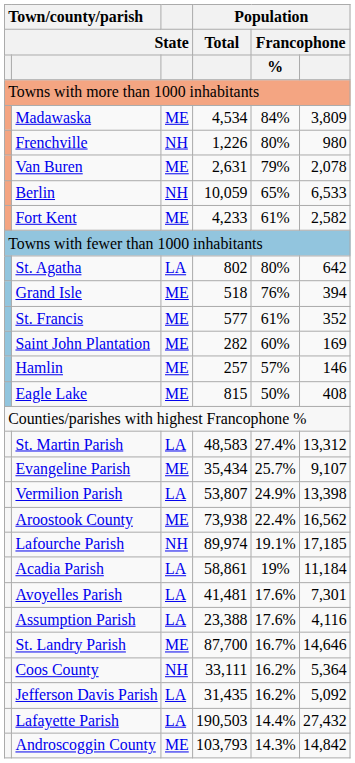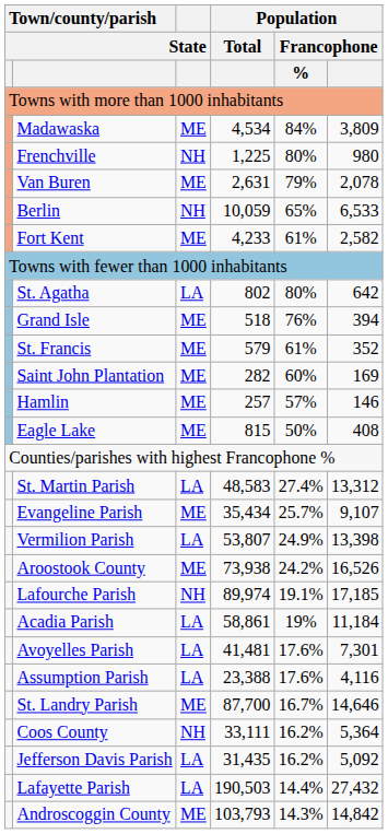Frenchville | Population / Total: 1,226 -> 1,225
St. Francis | Population / Total: 577 -> 579
Aroostook County | Population / Francophone / %: 22.4% -> 24.2%
Aroostook County | Population / Francophone: 16,562 -> 16,526
